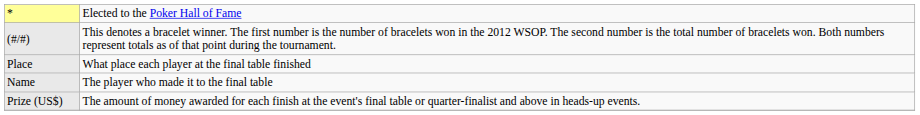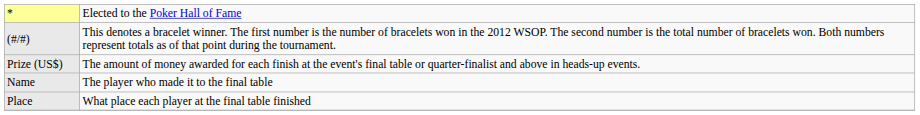rows swapped: Place <-> Prize (US$)
